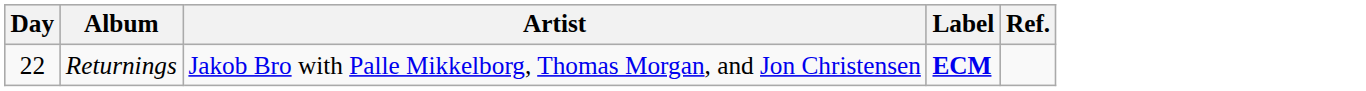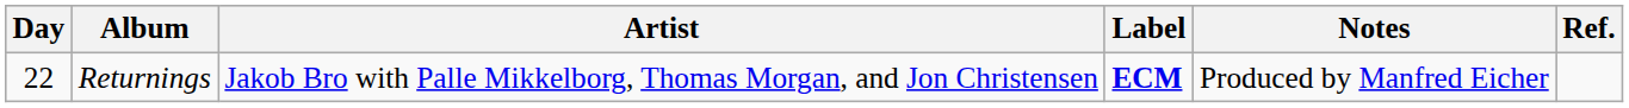+ column: Notes | Produced by Manfred Eicher
